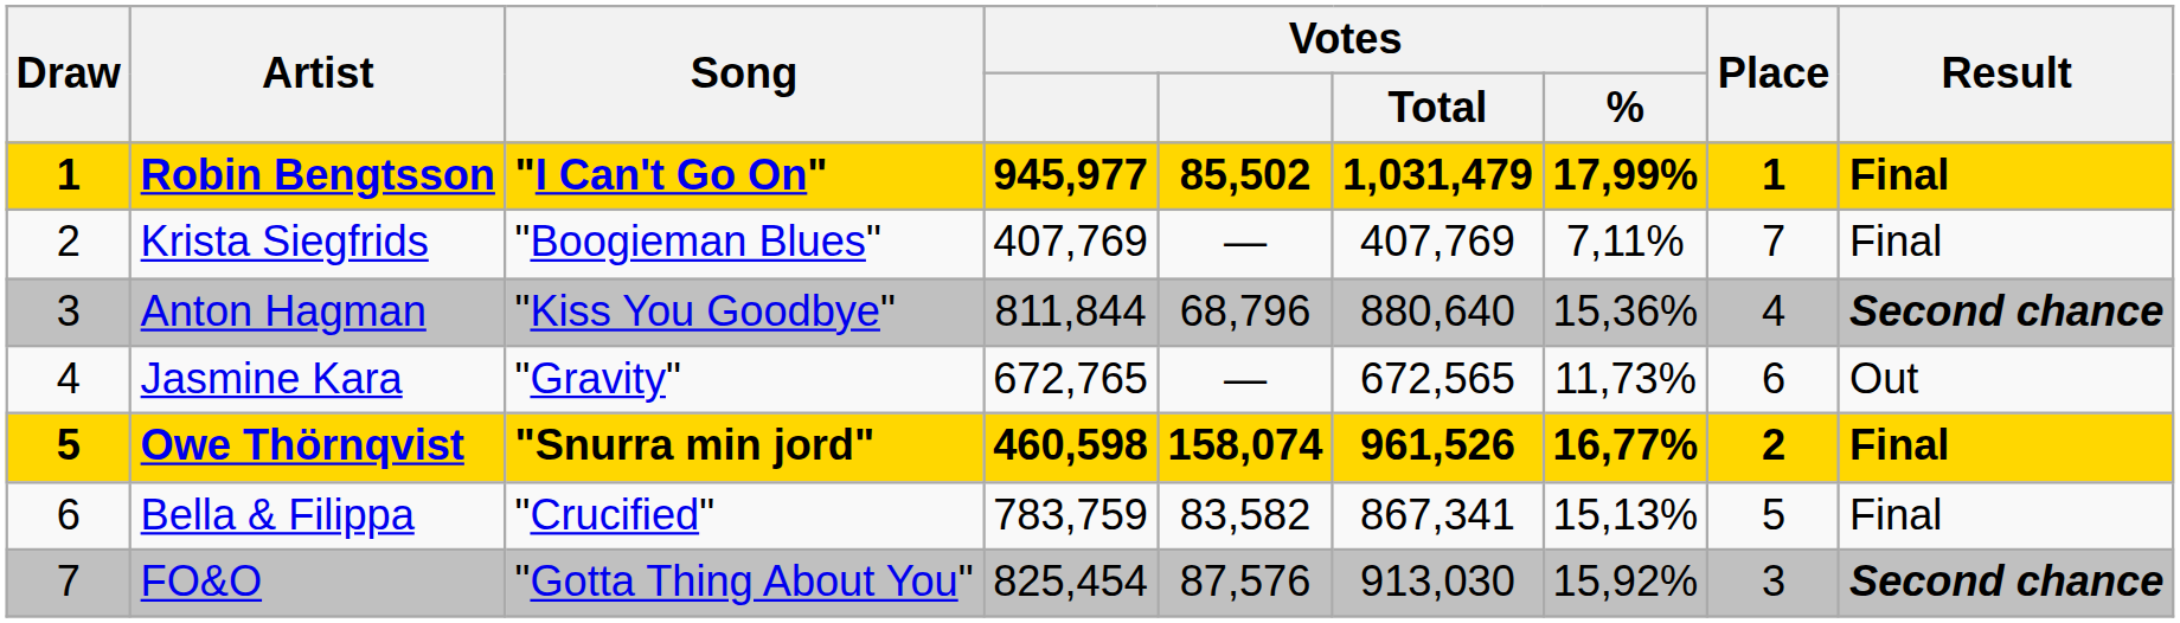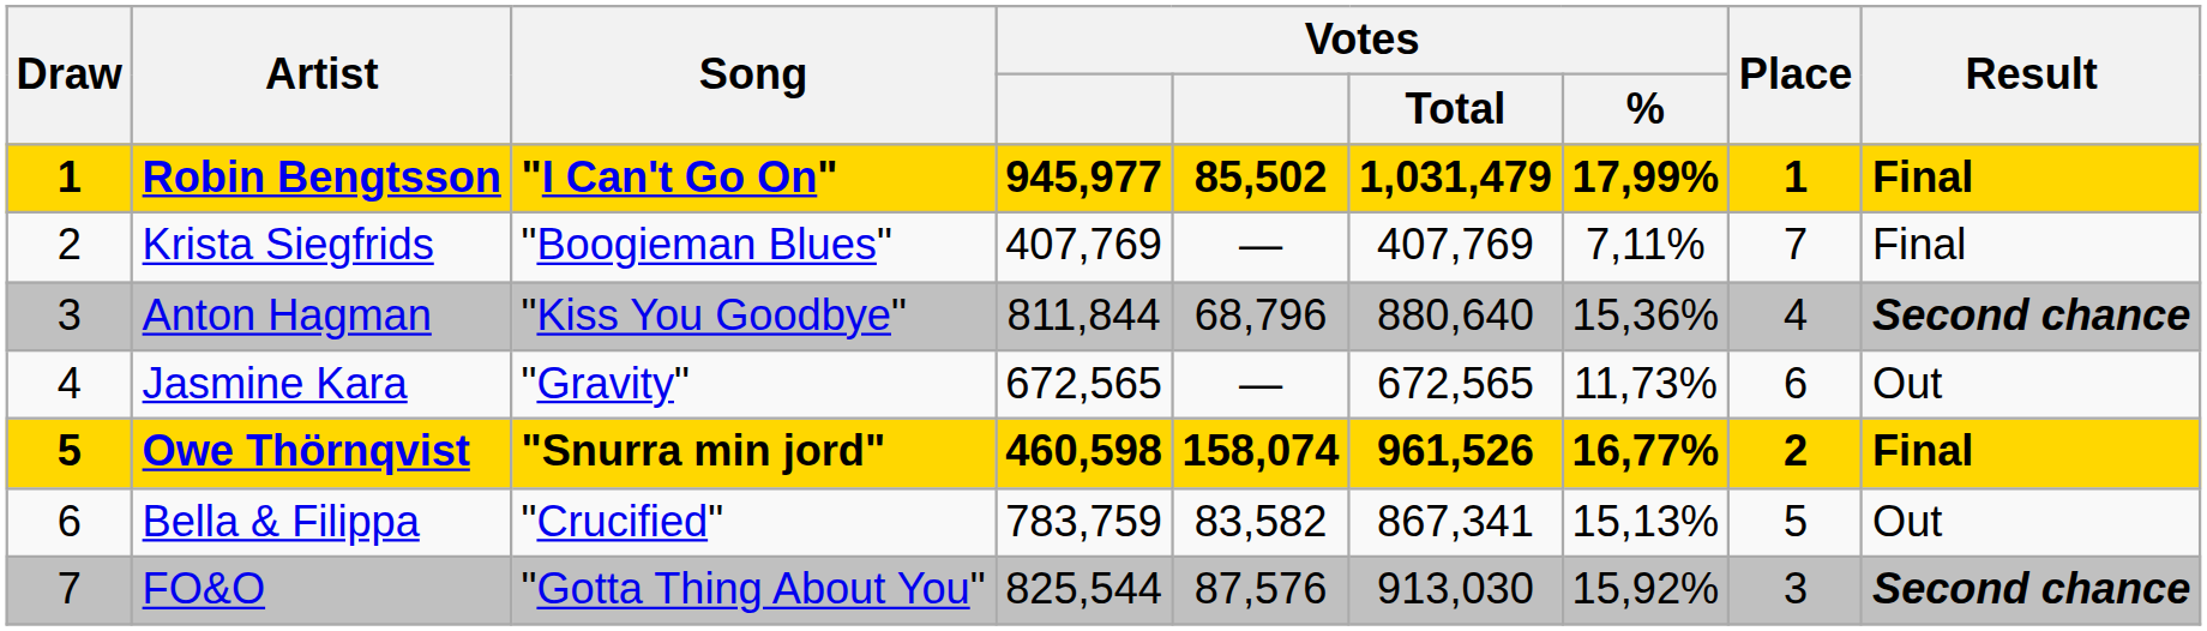Jasmine Kara | column 4: 672,765 -> 672,565
Bella & Filippa | Result: Final -> Out
FO&O | column 4: 825,454 -> 825,544
